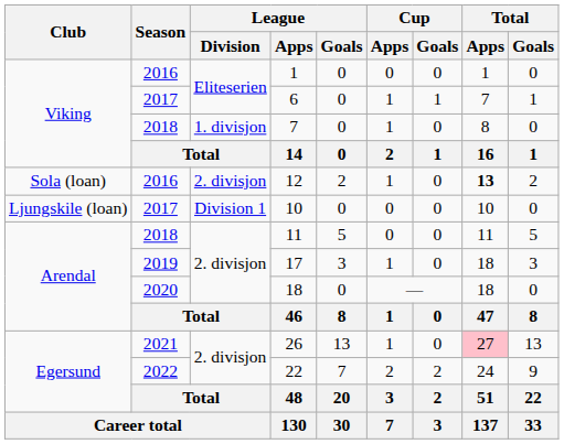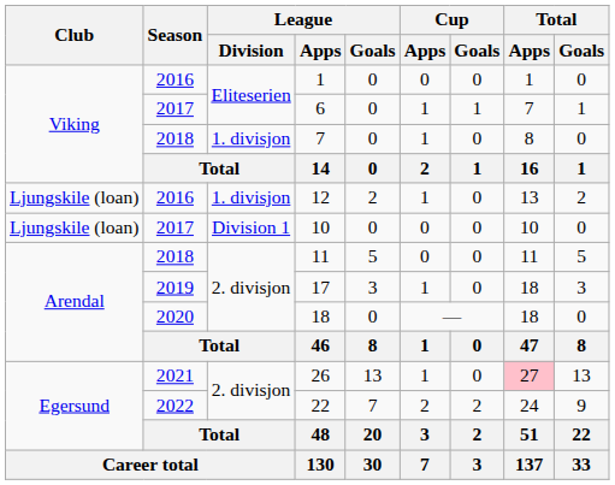12 | Club: Sola (loan) -> Ljungskile (loan)
12 | League / Division: 2. divisjon -> 1. divisjon
12 | Total / Apps: bold -> normal
